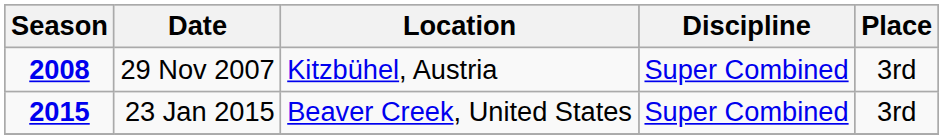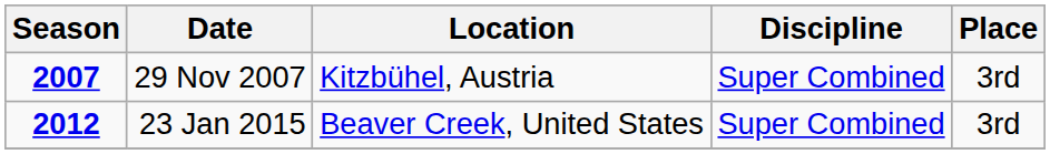29 Nov 2007 | Season: 2008 -> 2007
23 Jan 2015 | Season: 2015 -> 2012
